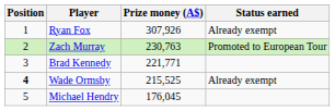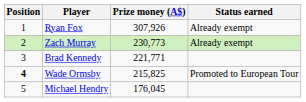Zach Murray | Prize money (A$): 230,763 -> 230,773
Zach Murray | Status earned: Promoted to European Tour -> Already exempt
Wade Ormsby | Prize money (A$): 215,525 -> 215,825
Wade Ormsby | Status earned: Already exempt -> Promoted to European Tour
